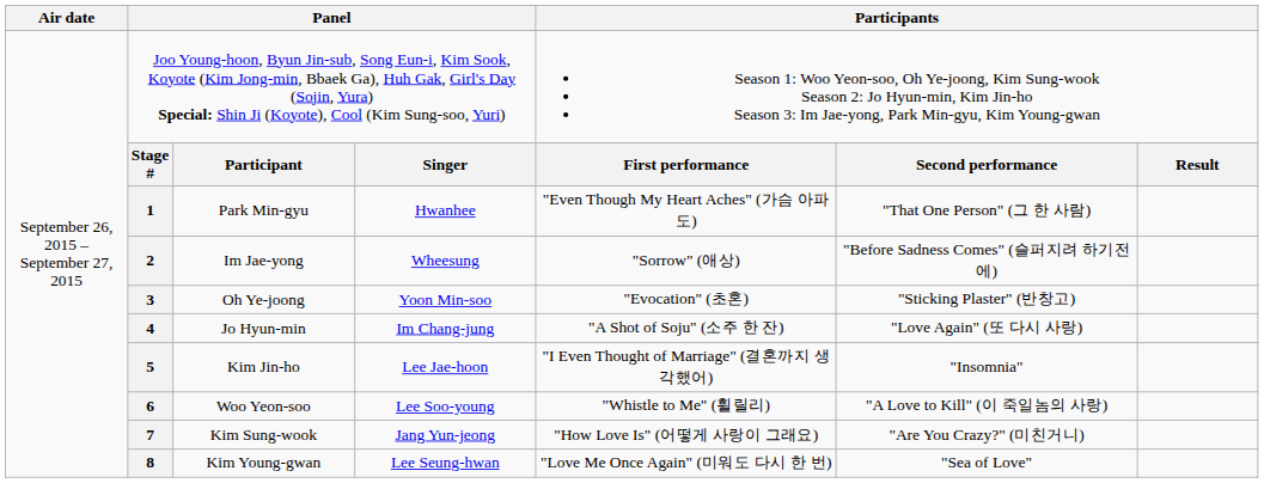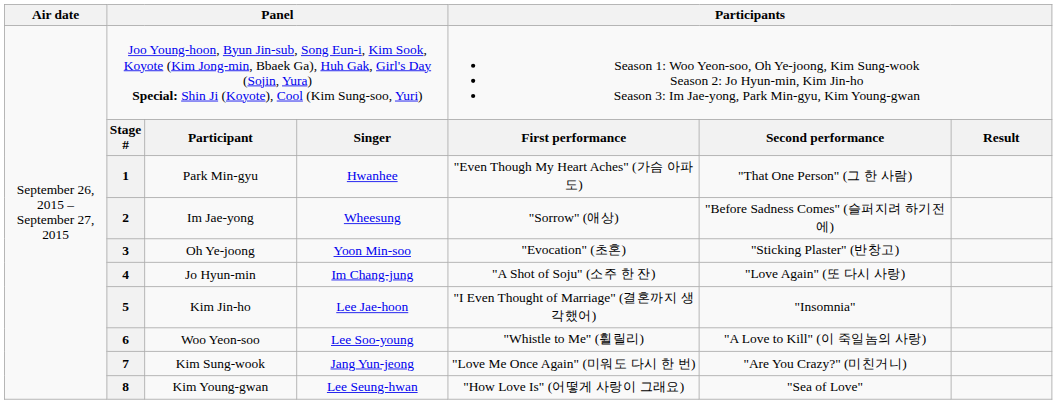Kim Sung-wook | column 5: "How Love Is" (어떻게 사랑이 그래요) -> "Love Me Once Again" (미워도 다시 한 번)
Kim Young-gwan | column 5: "Love Me Once Again" (미워도 다시 한 번) -> "How Love Is" (어떻게 사랑이 그래요)
